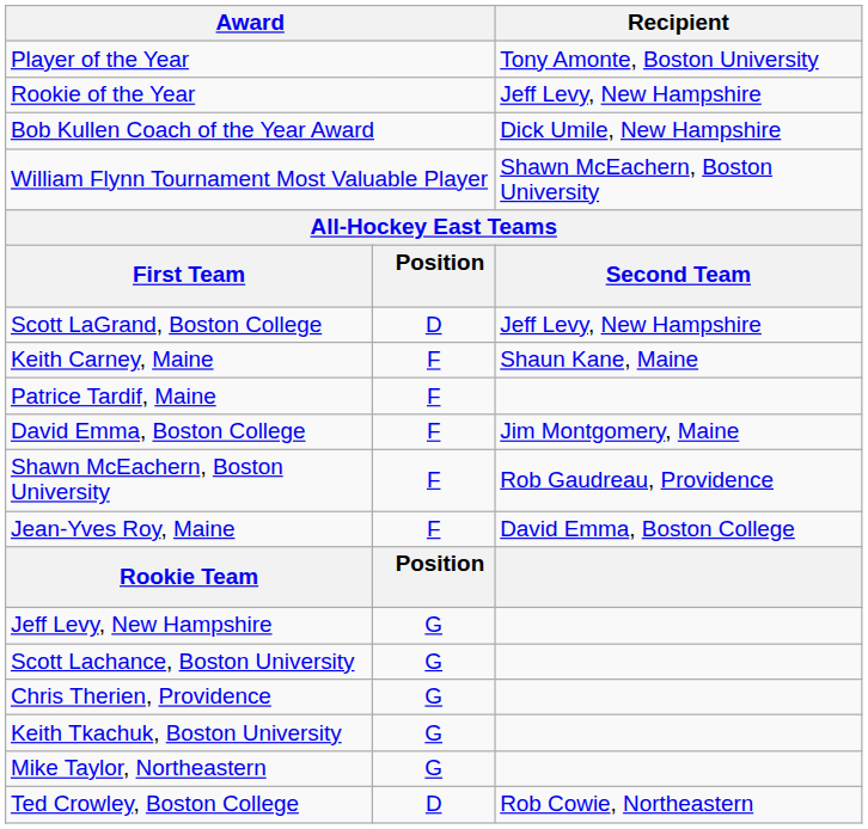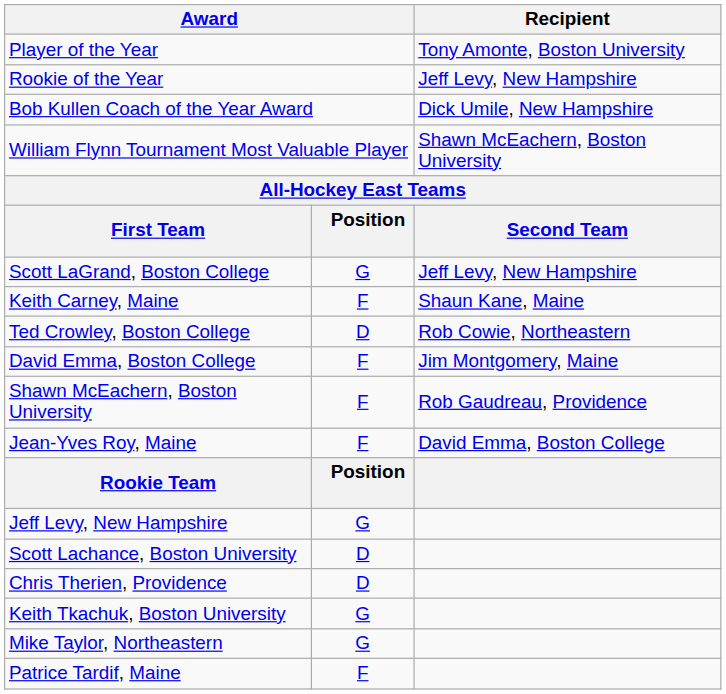Scott LaGrand, Boston College | column 2: D -> G
rows swapped: Ted Crowley, Boston College <-> Patrice Tardif, Maine
Scott Lachance, Boston University | column 2: G -> D
Chris Therien, Providence | column 2: G -> D
